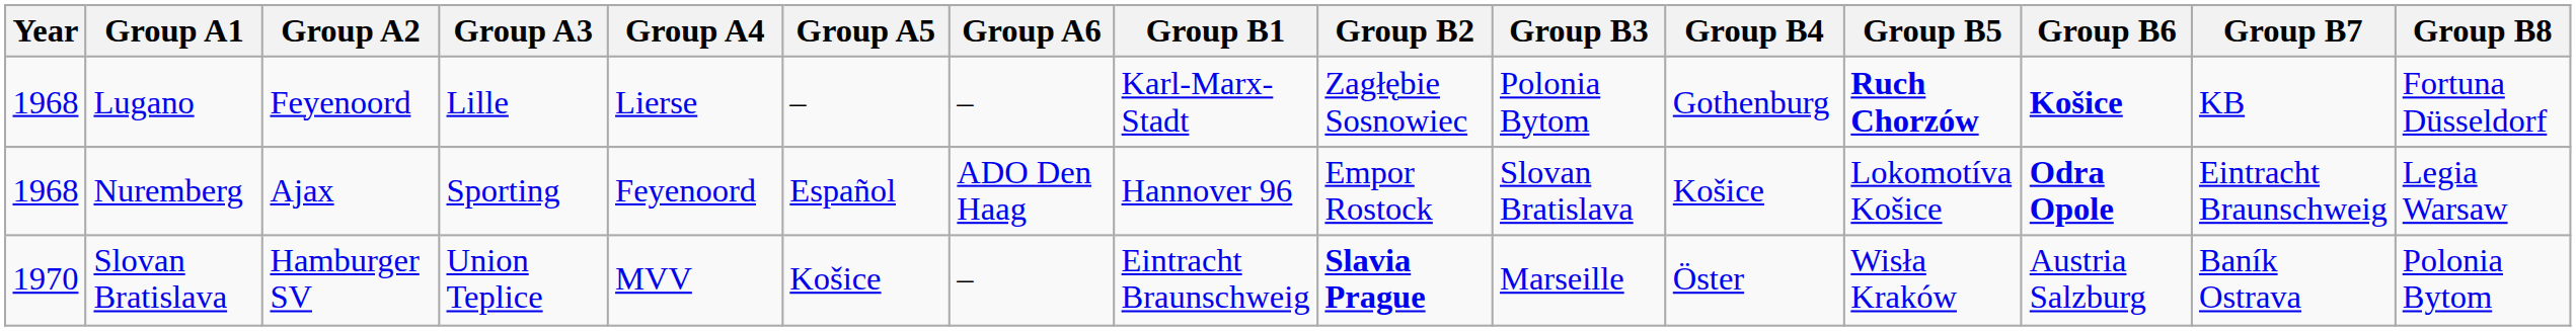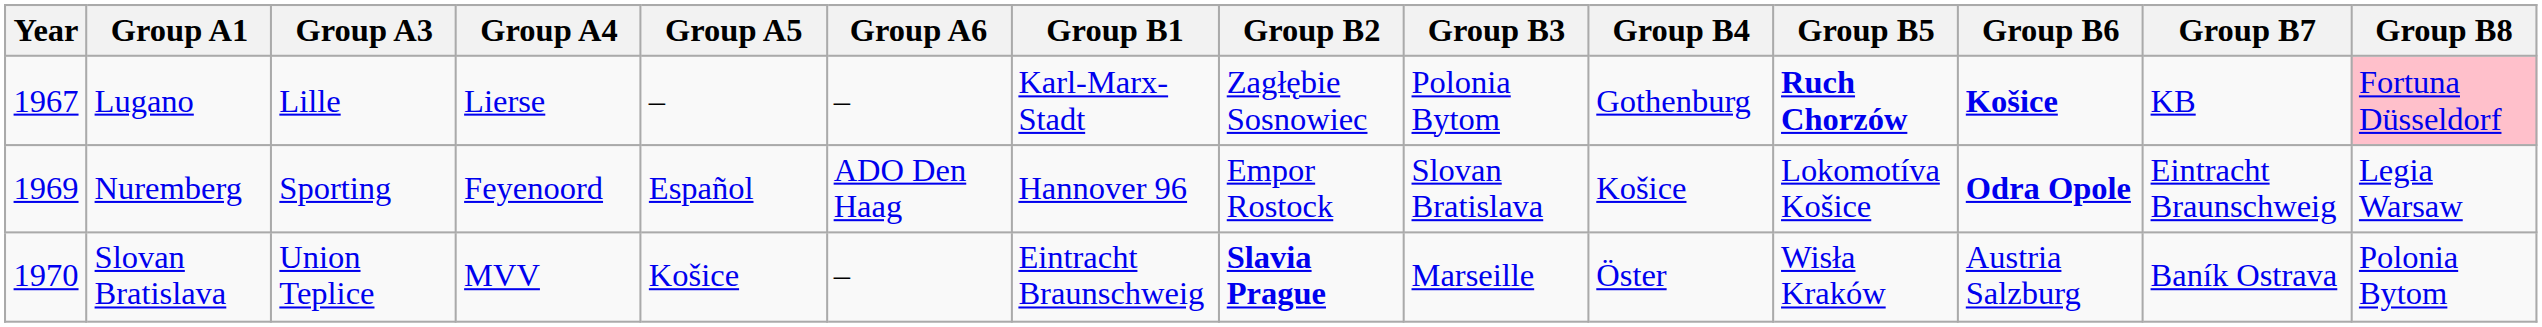- column: Group A2 | Feyenoord | Ajax | Hamburger SV
Lugano | Year: 1968 -> 1967
Lugano | Group B8: no background -> pink background
Nuremberg | Year: 1968 -> 1969
